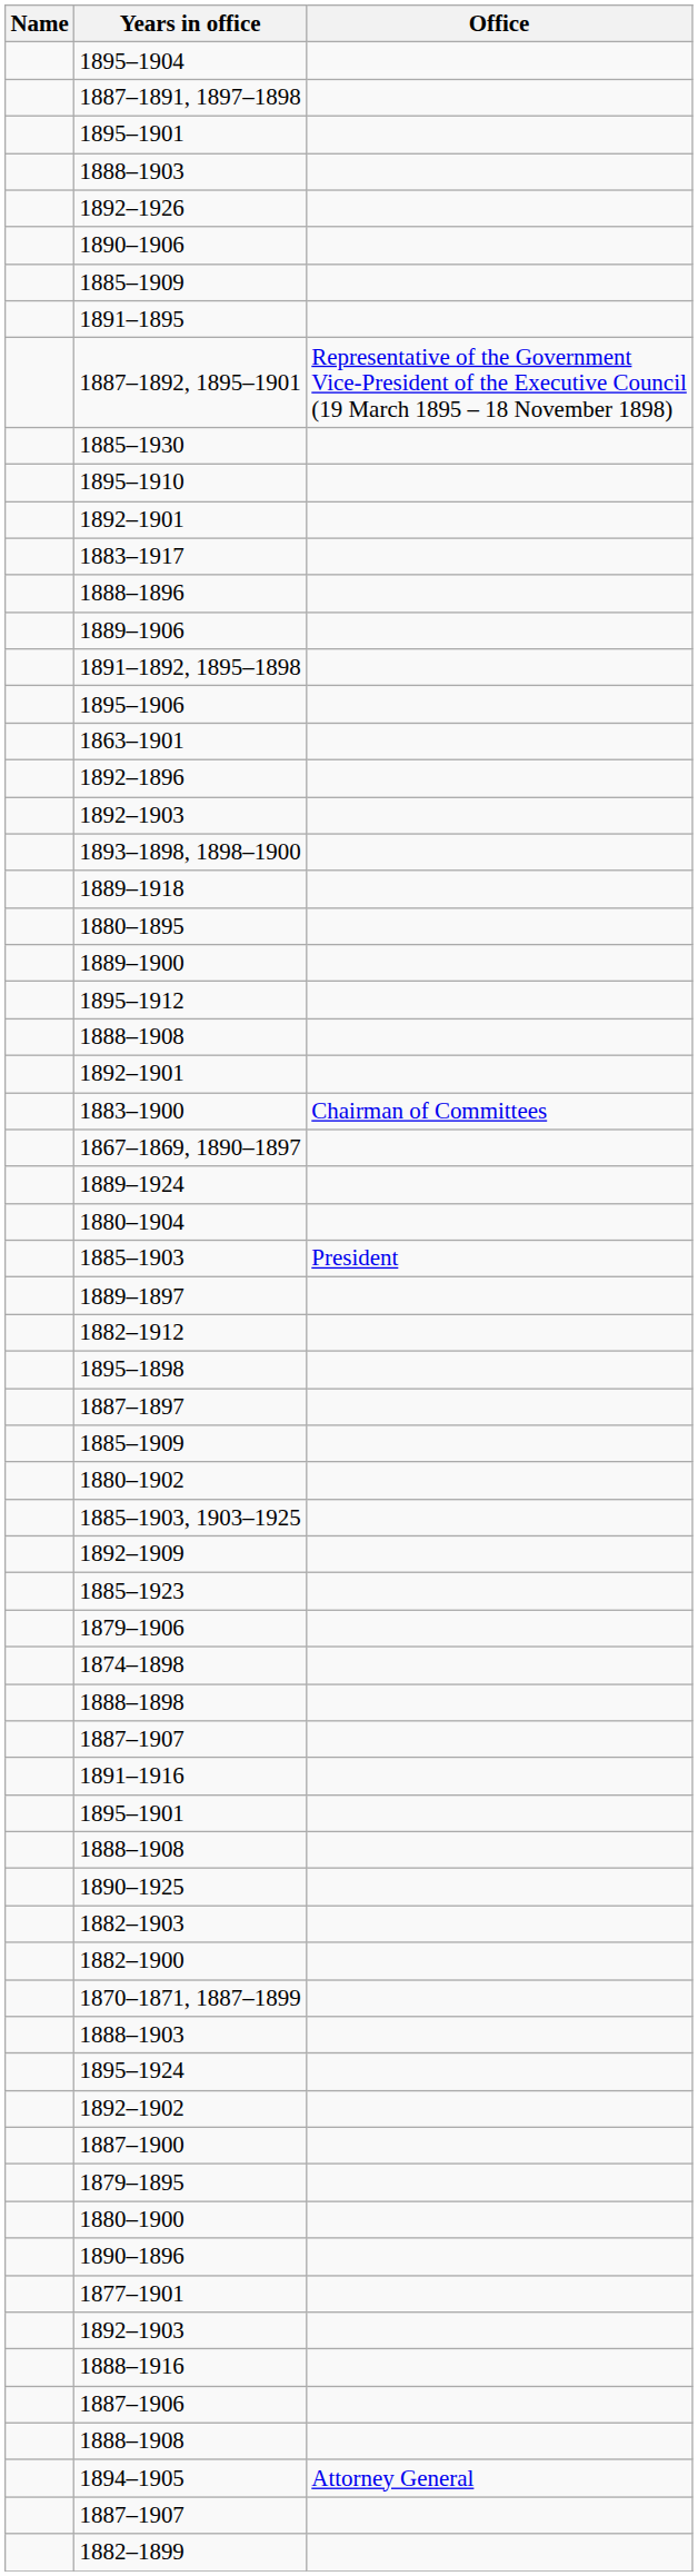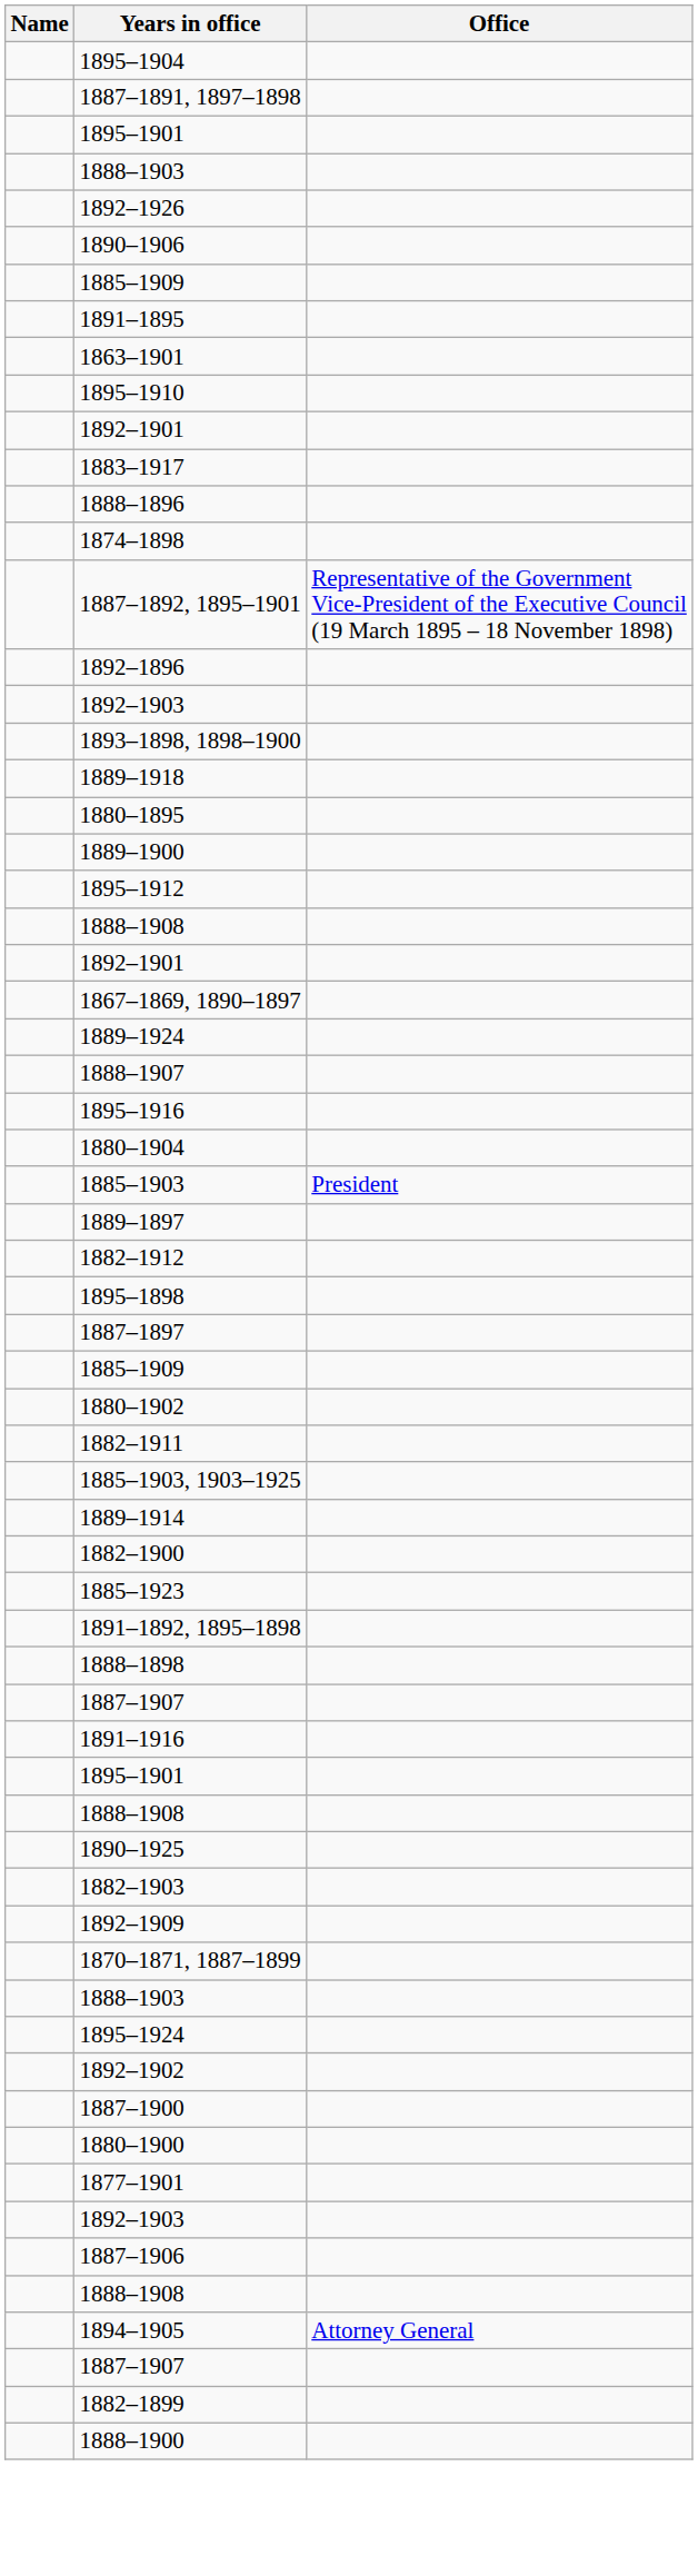rows swapped: 1863–1901 <-> 1887–1892, 1895–1901
- row: 1885–1930
- row: 1889–1906
rows swapped: 1874–1898 <-> 1891–1892, 1895–1898
- row: 1895–1906
- row: 1883–1900 | Chairman of Committees
+ row: 1888–1907
+ row: 1895–1916
+ row: 1882–1911
+ row: 1889–1914
rows swapped: 1882–1900 <-> 1892–1909
- row: 1879–1906
- row: 1879–1895
- row: 1890–1896
- row: 1888–1916
+ row: 1888–1900
